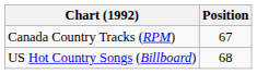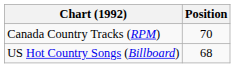Canada Country Tracks (RPM) | Position: 67 -> 70
